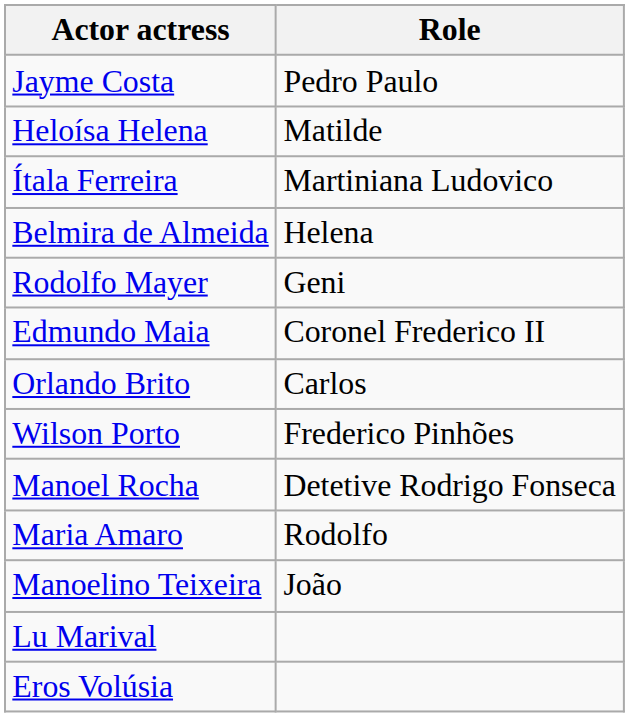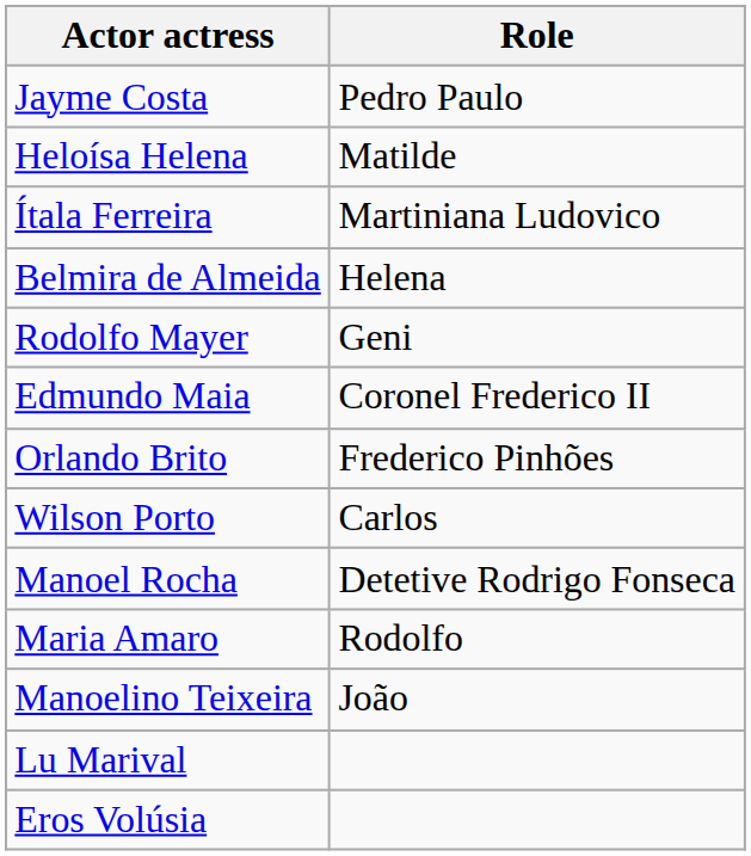Orlando Brito | Role: Carlos -> Frederico Pinhões
Wilson Porto | Role: Frederico Pinhões -> Carlos
